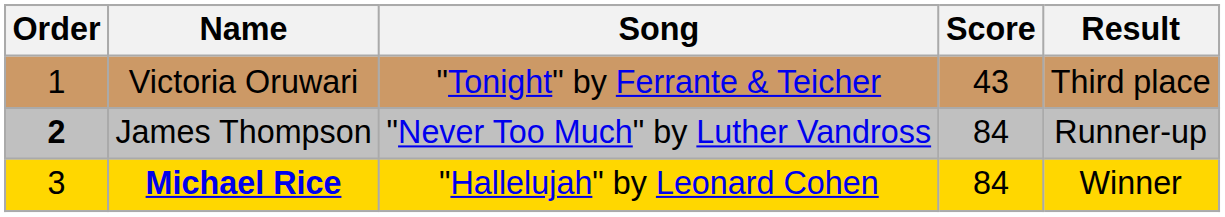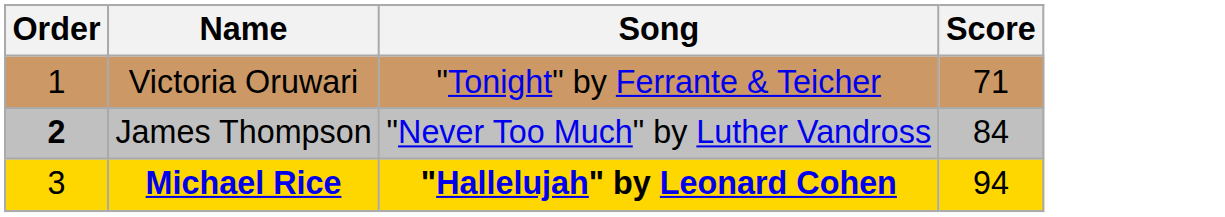- column: Result | Third place | Runner-up | Winner
Victoria Oruwari | Score: 43 -> 71
Michael Rice | Song: normal -> bold
Michael Rice | Score: 84 -> 94
